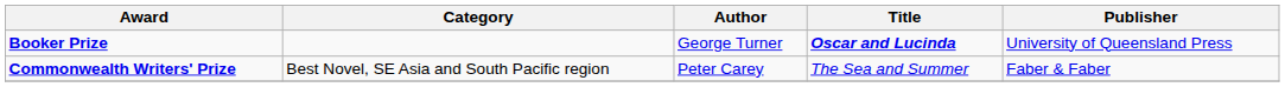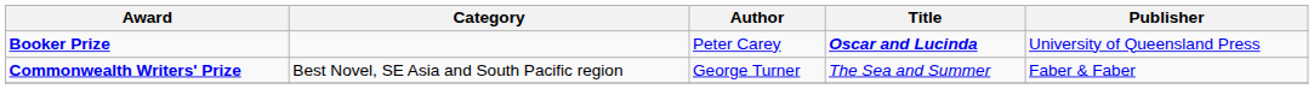Booker Prize | Author: George Turner -> Peter Carey
Commonwealth Writers' Prize | Author: Peter Carey -> George Turner
